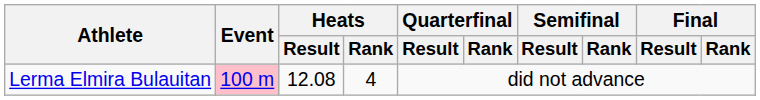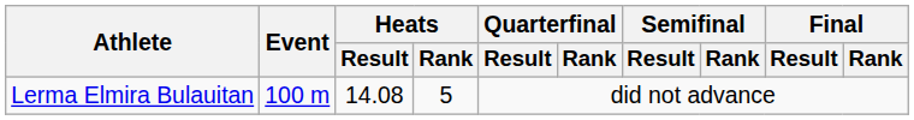Lerma Elmira Bulauitan | Event: pink background -> no background
Lerma Elmira Bulauitan | Heats / Result: 12.08 -> 14.08
Lerma Elmira Bulauitan | Heats / Rank: 4 -> 5
